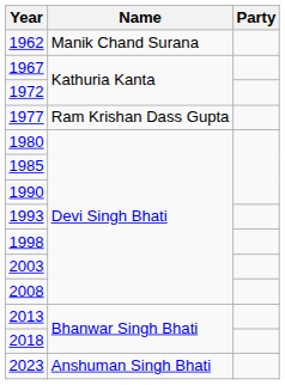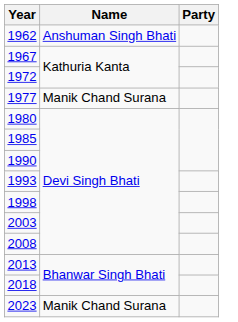1962 | Name: Manik Chand Surana -> Anshuman Singh Bhati
1977 | Name: Ram Krishan Dass Gupta -> Manik Chand Surana
2023 | Name: Anshuman Singh Bhati -> Manik Chand Surana
